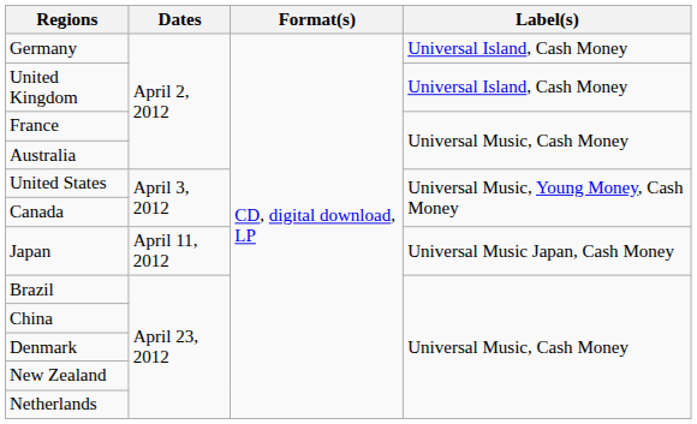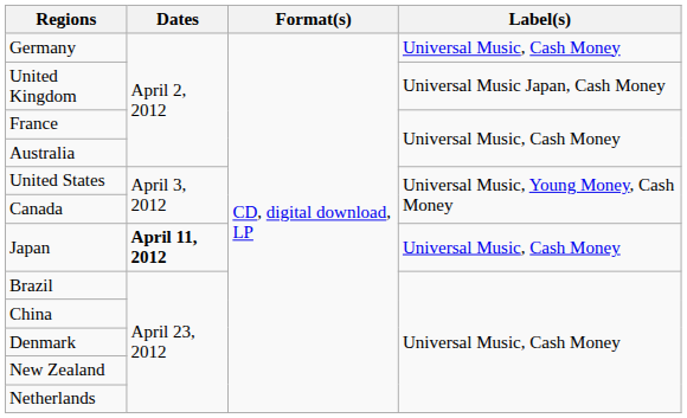Germany | Label(s): Universal Island, Cash Money -> Universal Music, Cash Money
United Kingdom | Label(s): Universal Island, Cash Money -> Universal Music Japan, Cash Money
Japan | Dates: normal -> bold
Japan | Label(s): Universal Music Japan, Cash Money -> Universal Music, Cash Money
